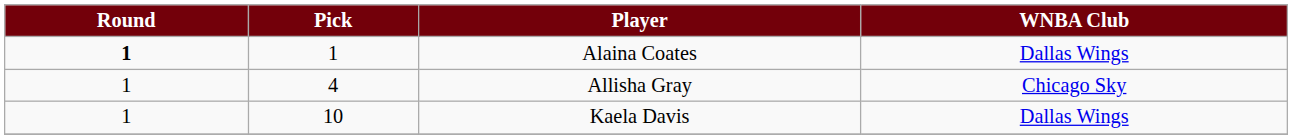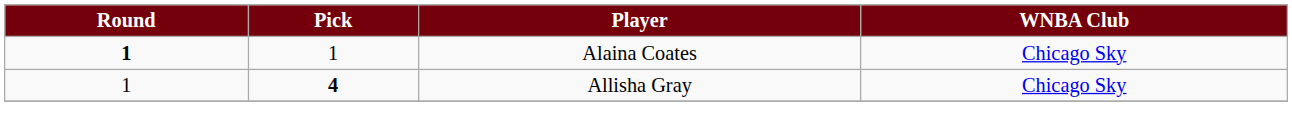Alaina Coates | WNBA Club: Dallas Wings -> Chicago Sky
Allisha Gray | Pick: normal -> bold
- row: 1 | 10 | Kaela Davis | Dallas Wings
